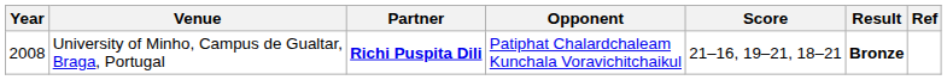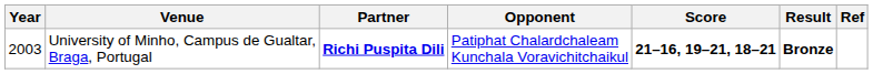University of Minho, Campus de Gualtar, Braga, Portugal | Year: 2008 -> 2003
University of Minho, Campus de Gualtar, Braga, Portugal | Score: normal -> bold
